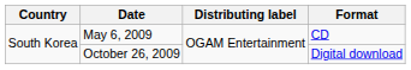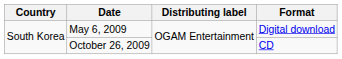May 6, 2009 | Format: CD -> Digital download
October 26, 2009 | Format: Digital download -> CD
